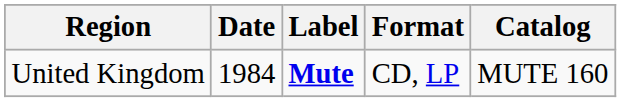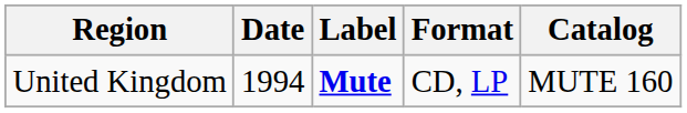United Kingdom | Date: 1984 -> 1994
